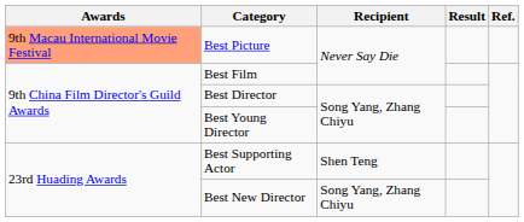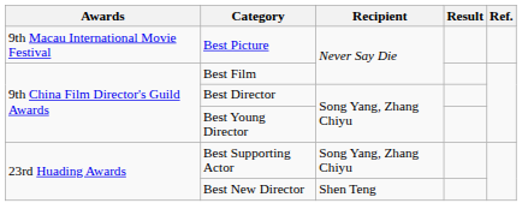Best Picture | Awards: lightsalmon background -> no background
Best Supporting Actor | Recipient: Shen Teng -> Song Yang, Zhang Chiyu
Best New Director | Recipient: Song Yang, Zhang Chiyu -> Shen Teng
